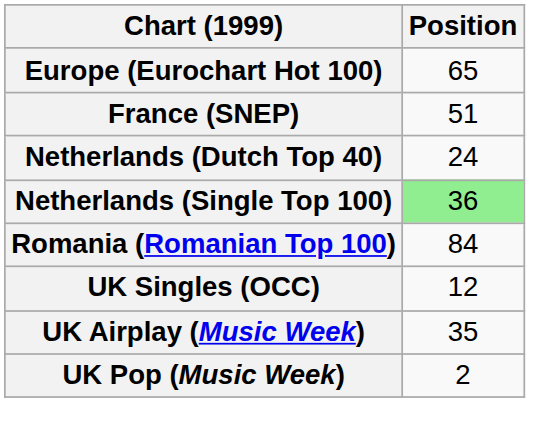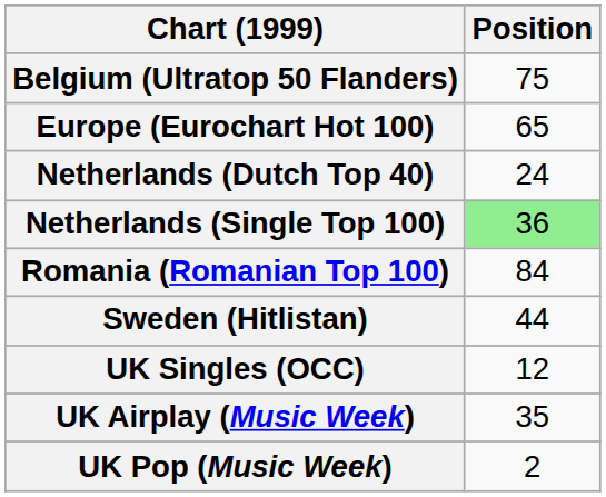+ row: Belgium (Ultratop 50 Flanders) | 75
- row: France (SNEP) | 51
+ row: Sweden (Hitlistan) | 44
